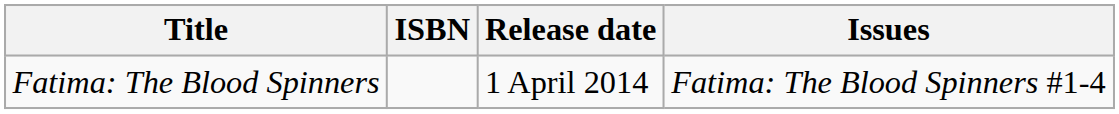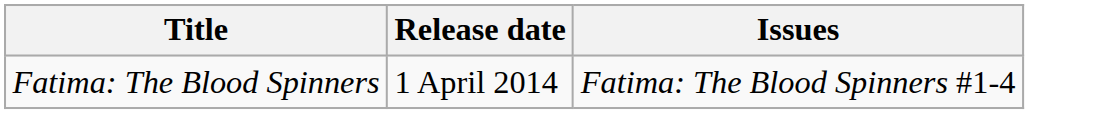- column: ISBN
